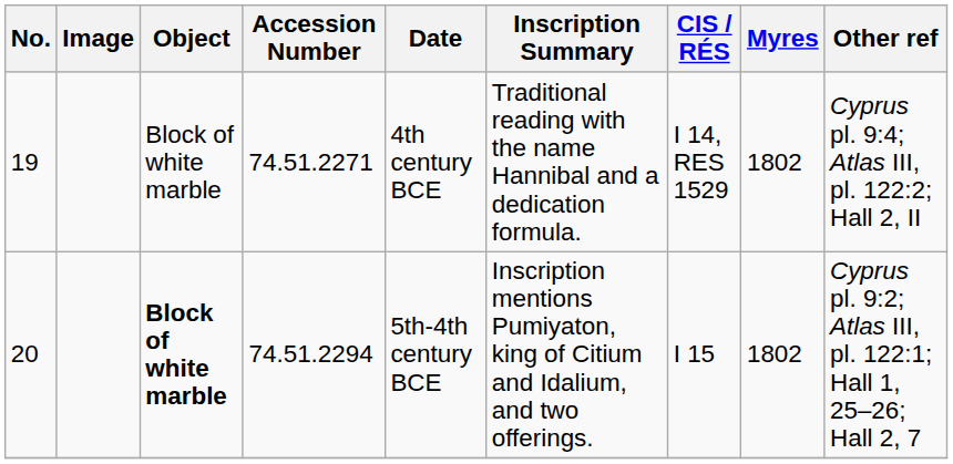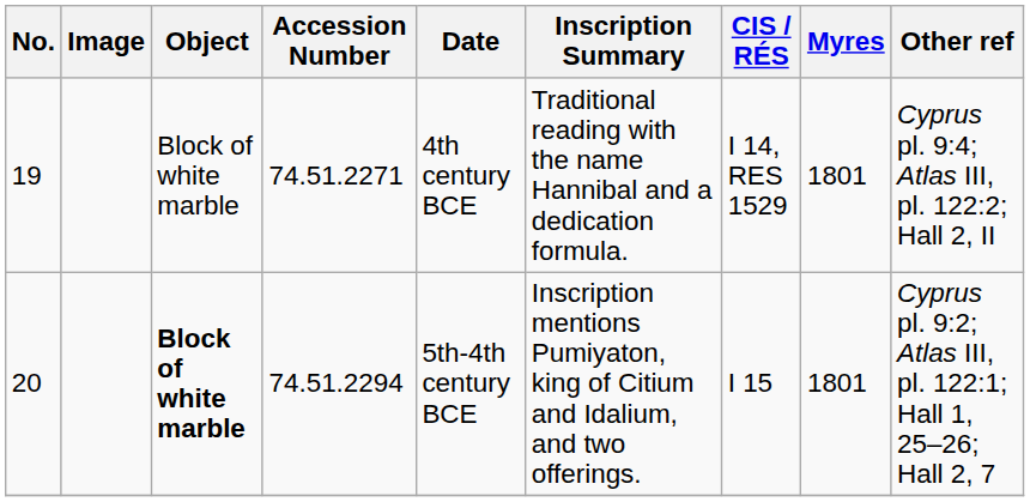19 | Myres: 1802 -> 1801
20 | Myres: 1802 -> 1801
